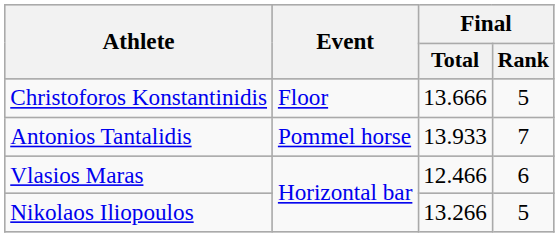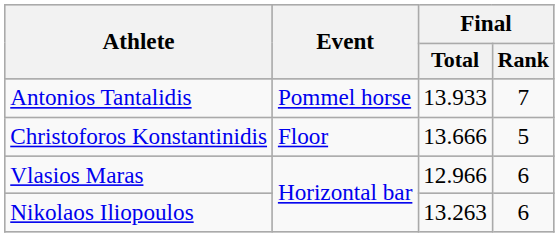rows swapped: Antonios Tantalidis <-> Christoforos Konstantinidis
Vlasios Maras | Final / Total: 12.466 -> 12.966
Nikolaos Iliopoulos | Final / Total: 13.266 -> 13.263
Nikolaos Iliopoulos | Final / Rank: 5 -> 6
